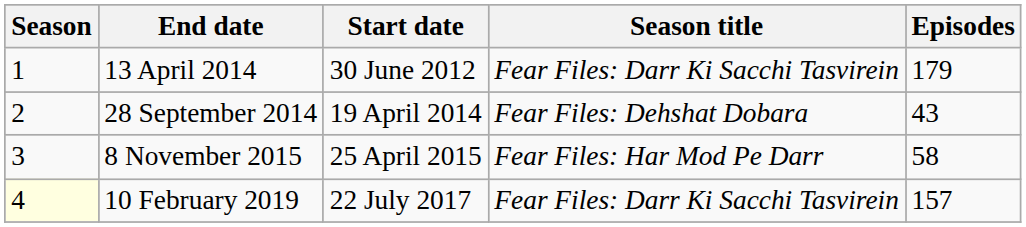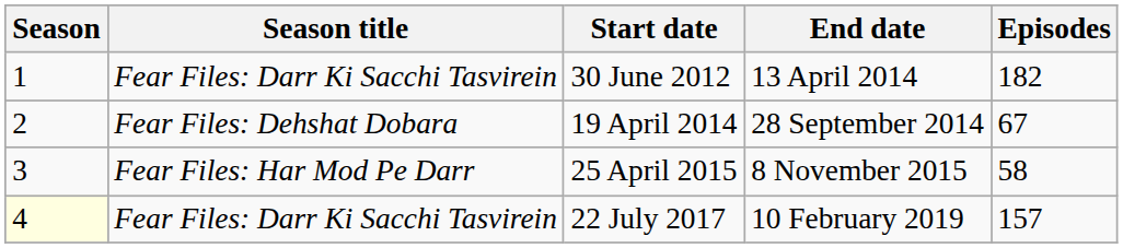columns swapped: Season title <-> End date
30 June 2012 | Episodes: 179 -> 182
19 April 2014 | Episodes: 43 -> 67
